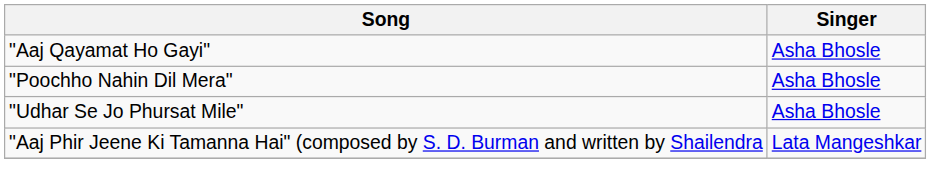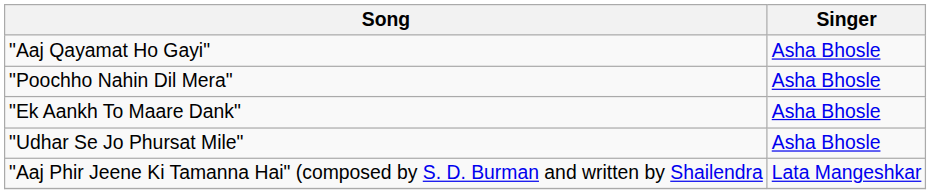+ row: "Ek Aankh To Maare Dank" | Asha Bhosle
